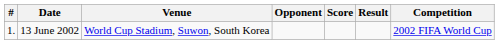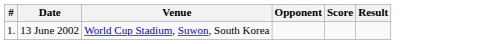- column: Competition | 2002 FIFA World Cup
